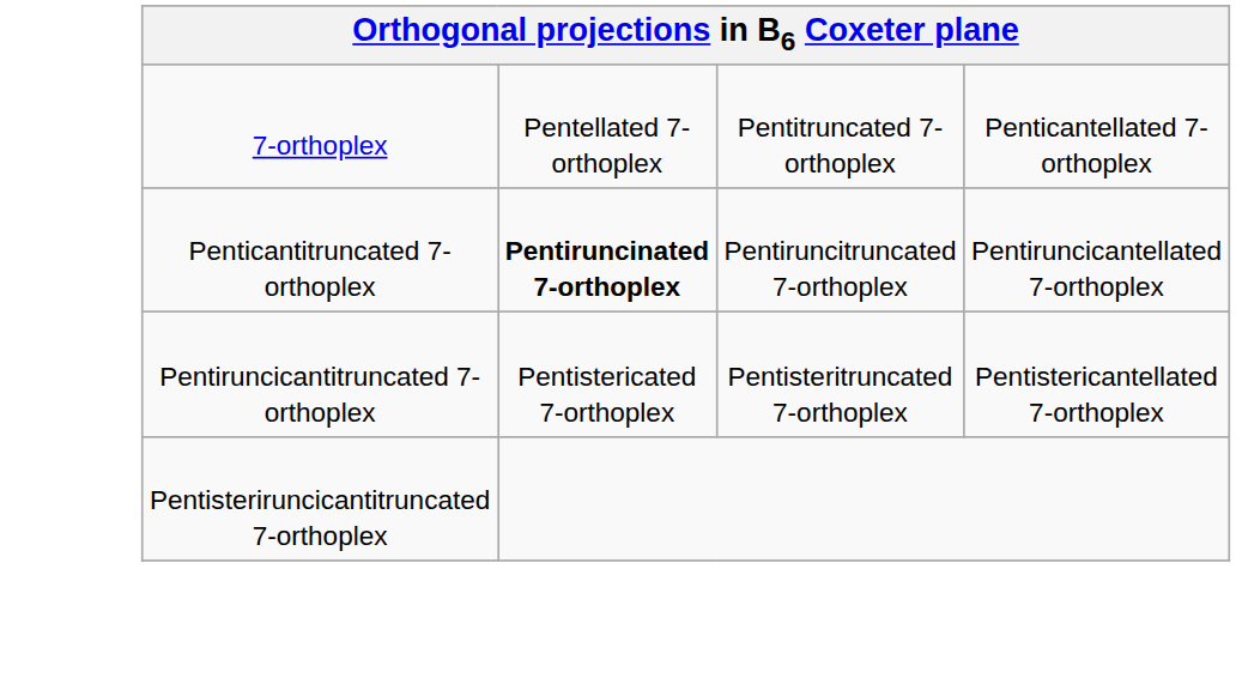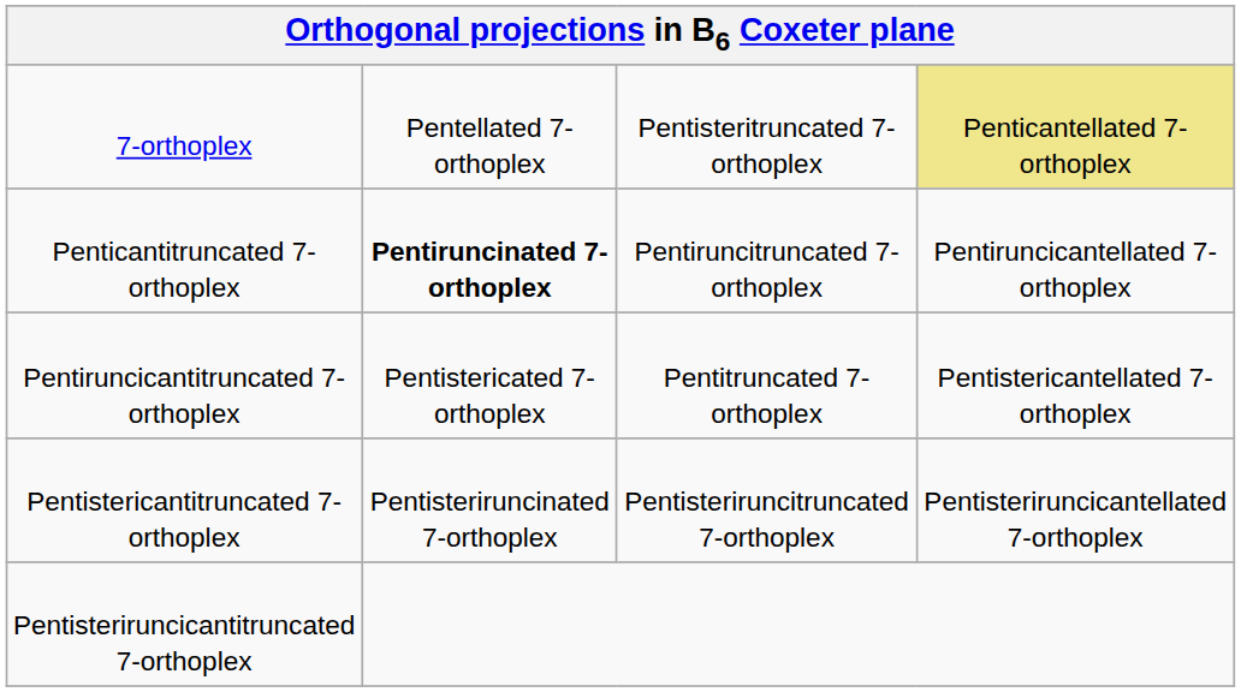7-orthoplex | column 3: Pentitruncated 7-orthoplex -> Pentisteritruncated 7-orthoplex
7-orthoplex | column 4: no background -> khaki background
Pentiruncicantitruncated 7-orthoplex | column 3: Pentisteritruncated 7-orthoplex -> Pentitruncated 7-orthoplex
+ row: Pentistericantitruncated 7-orthoplex | Pentisteriruncinated 7-orthoplex | Pentisteriruncitruncated 7-orthoplex | Pentisteriruncicantellated 7-orthoplex
